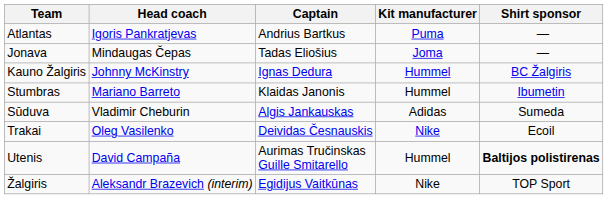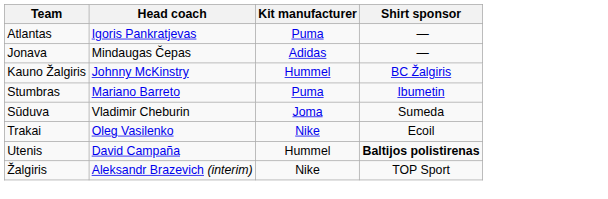- column: Captain | Andrius Bartkus | Tadas Eliošius | Ignas Dedura | Klaidas Janonis | Algis Jankauskas | Deividas Česnauskis | Aurimas Tručinskas Guille Smitarello | Egidijus Vaitkūnas
Jonava | Kit manufacturer: Joma -> Adidas
Stumbras | Kit manufacturer: Hummel -> Puma
Sūduva | Kit manufacturer: Adidas -> Joma
